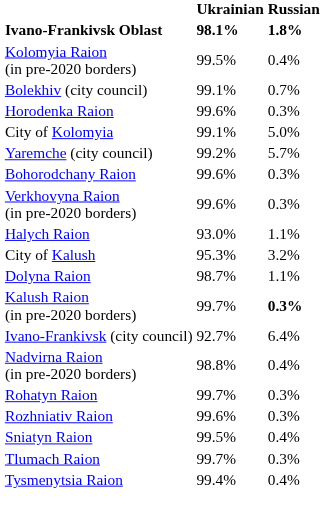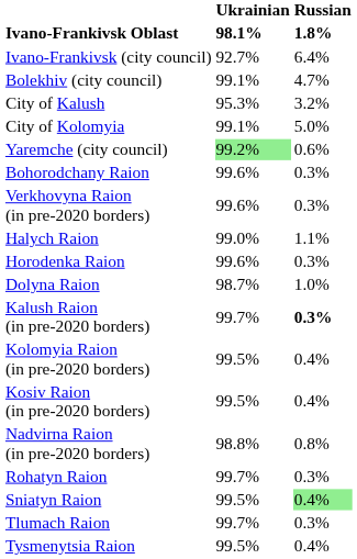rows swapped: Ivano-Frankivsk (city council) <-> Kolomyia Raion (in pre-2020 borders)
Bolekhiv (city council) | Russian: 0.7% -> 4.7%
rows swapped: City of Kalush <-> Horodenka Raion
Yaremche (city council) | Ukrainian: no background -> lightgreen background
Yaremche (city council) | Russian: 5.7% -> 0.6%
Halych Raion | Ukrainian: 93.0% -> 99.0%
Dolyna Raion | Russian: 1.1% -> 1.0%
+ row: Kosiv Raion (in pre-2020 borders) | 99.5% | 0.4%
Nadvirna Raion (in pre-2020 borders) | Russian: 0.4% -> 0.8%
- row: Rozhniativ Raion | 99.6% | 0.3%
Sniatyn Raion | Russian: no background -> lightgreen background
Tysmenytsia Raion | Ukrainian: 99.4% -> 99.5%
